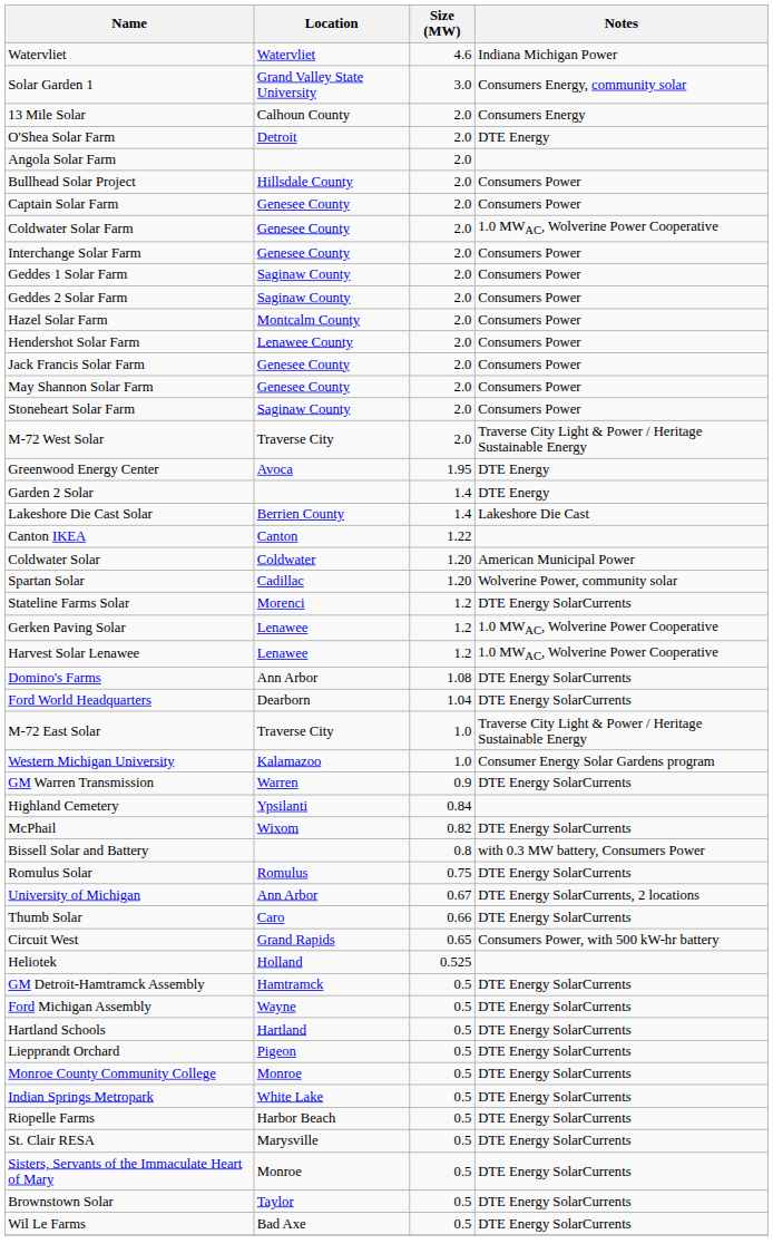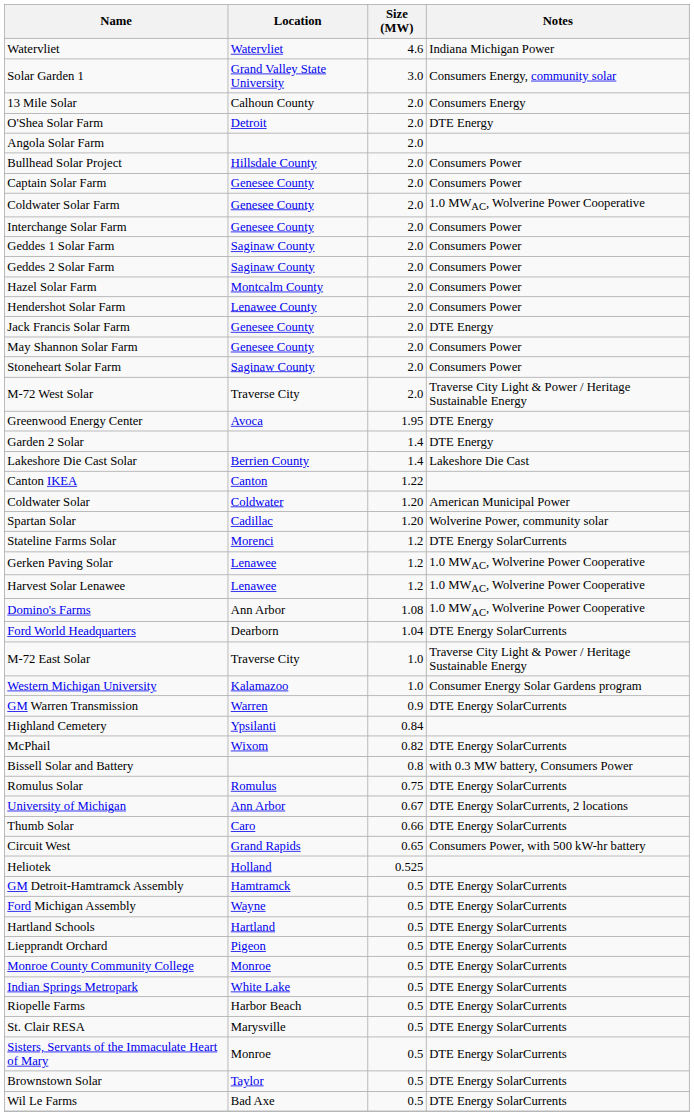Jack Francis Solar Farm | Notes: Consumers Power -> DTE Energy
Domino's Farms | Notes: DTE Energy SolarCurrents -> 1.0 MWAC, Wolverine Power Cooperative
